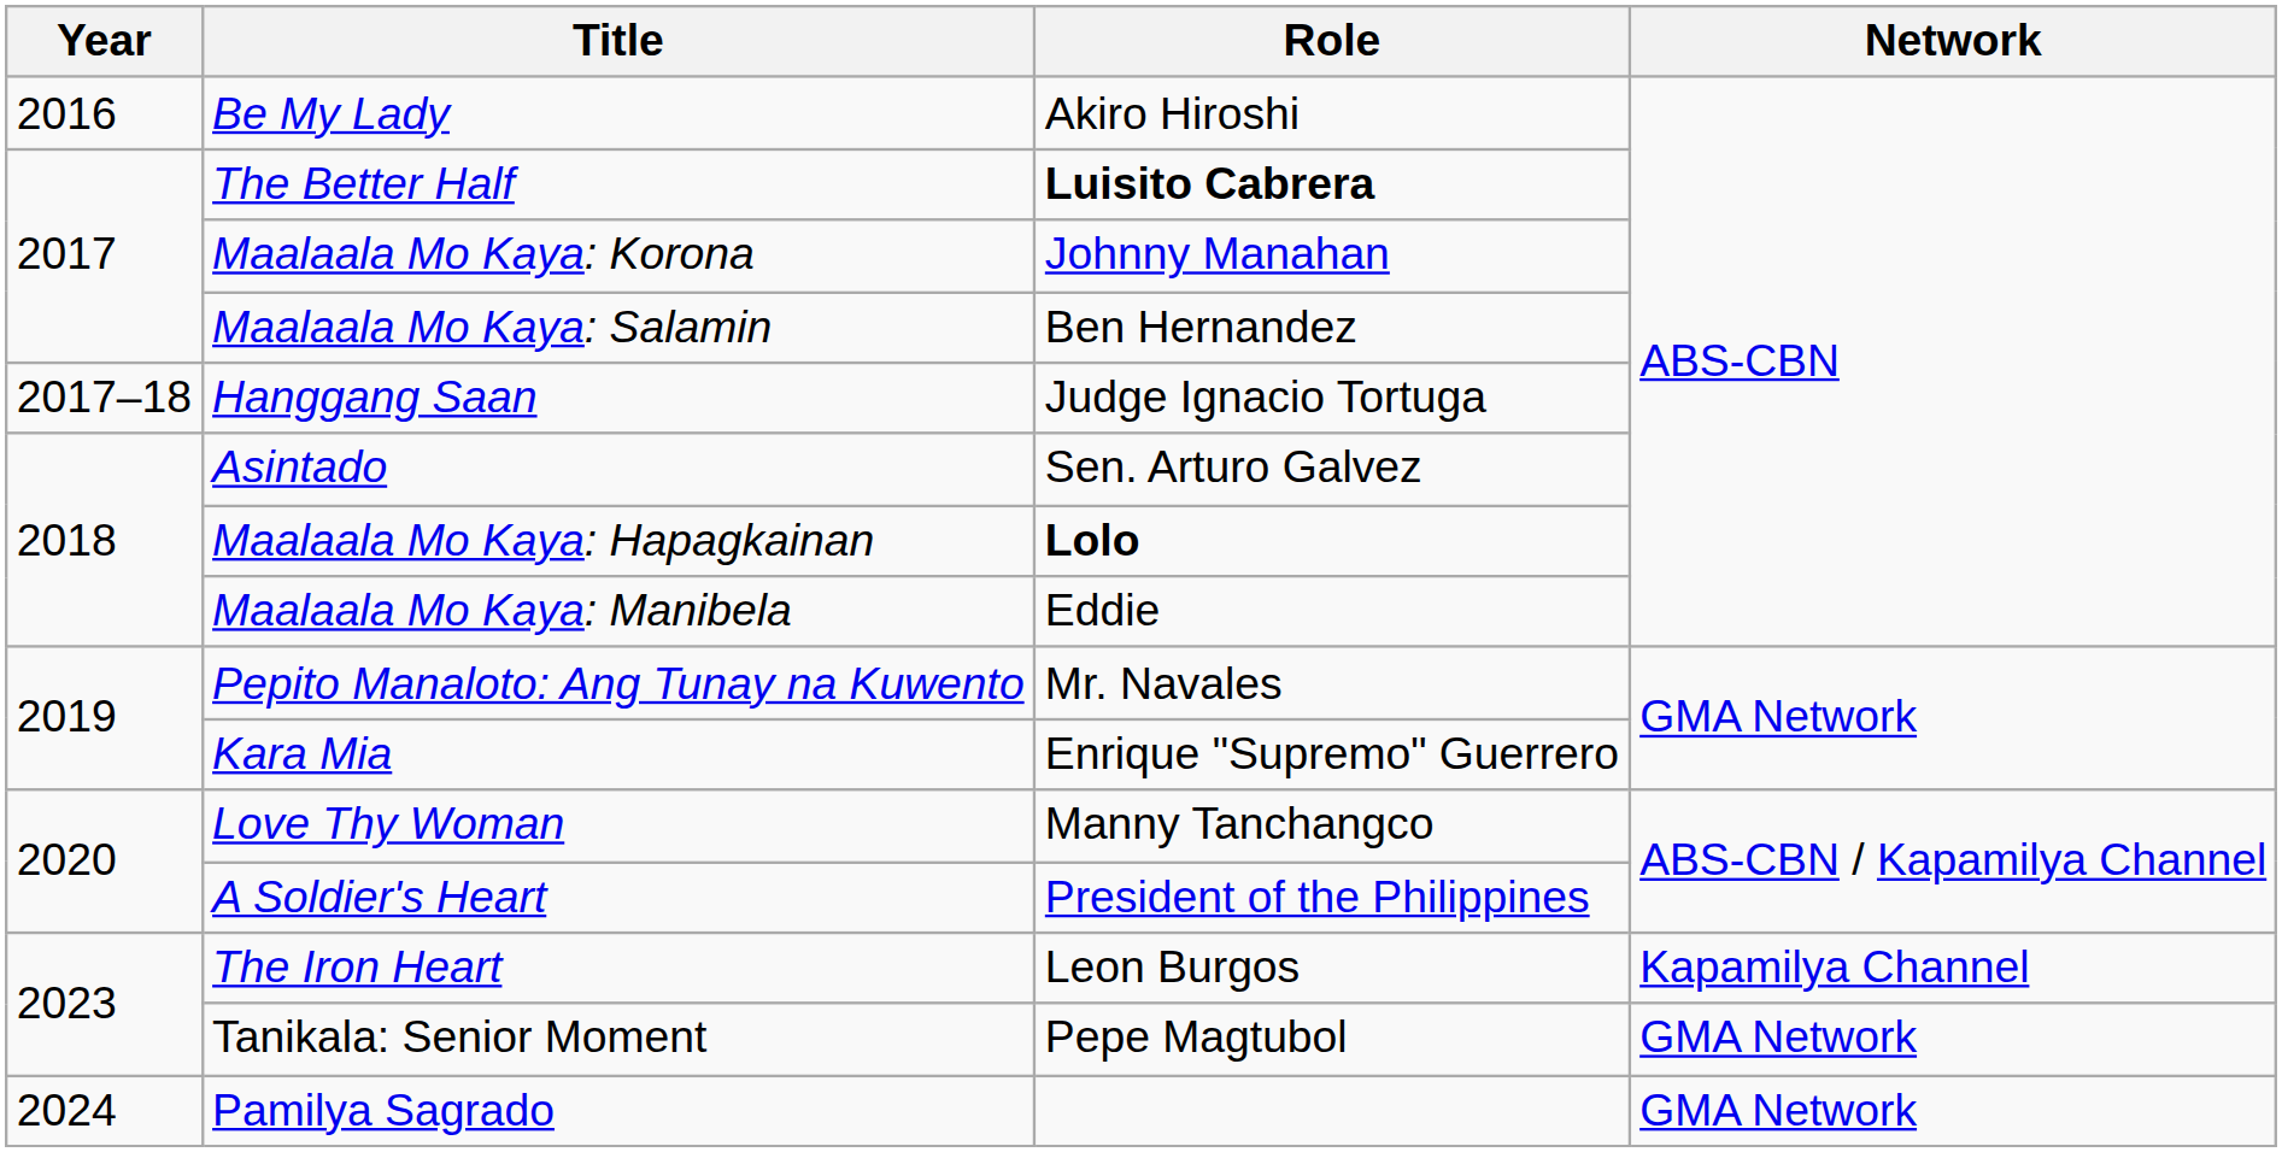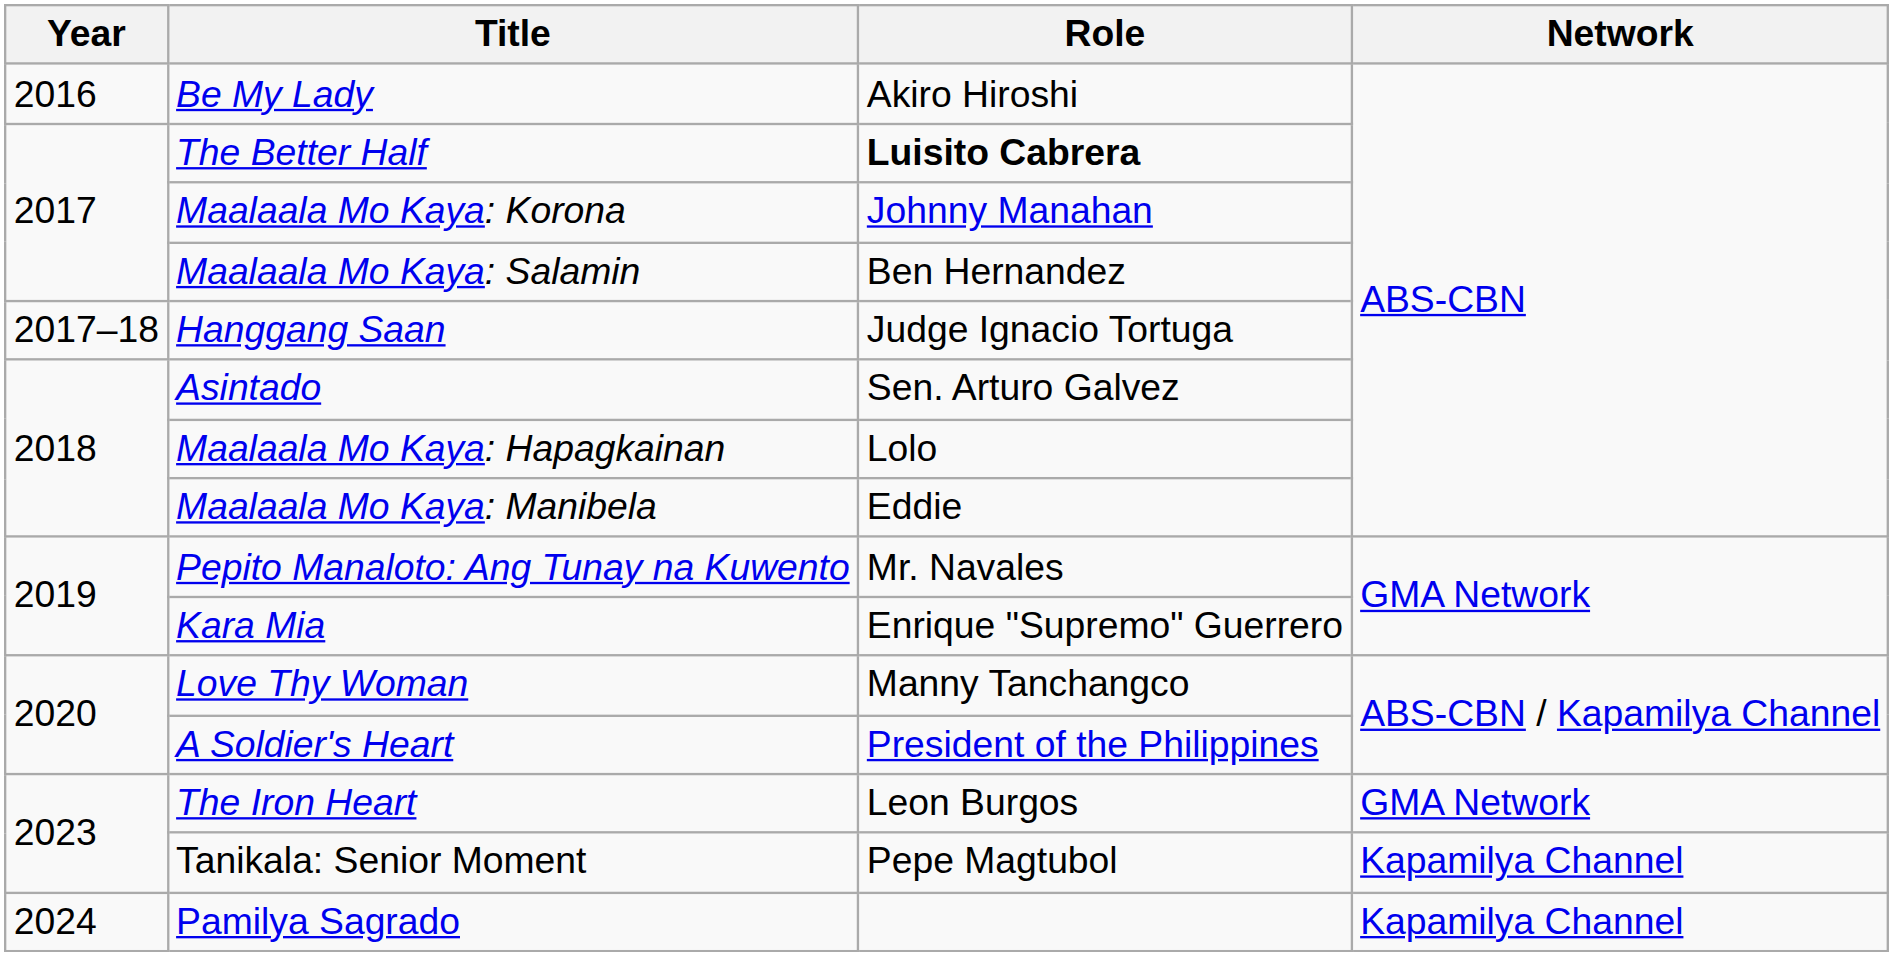Maalaala Mo Kaya: Hapagkainan | Role: bold -> normal
The Iron Heart | Network: Kapamilya Channel -> GMA Network
Tanikala: Senior Moment | Network: GMA Network -> Kapamilya Channel
Pamilya Sagrado | Network: GMA Network -> Kapamilya Channel
